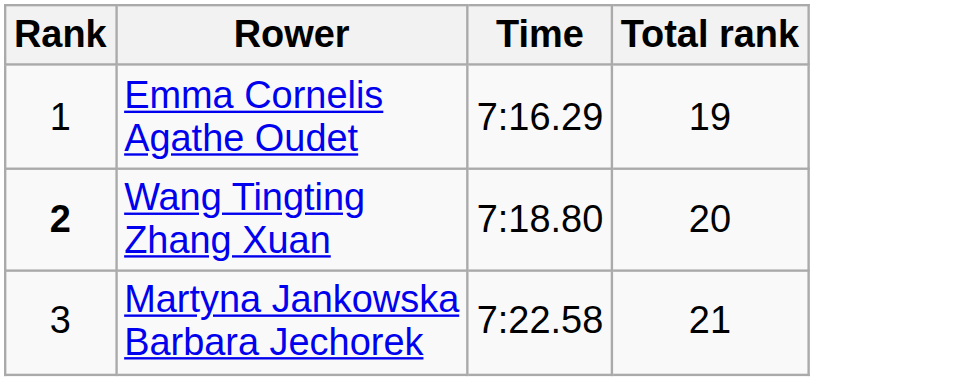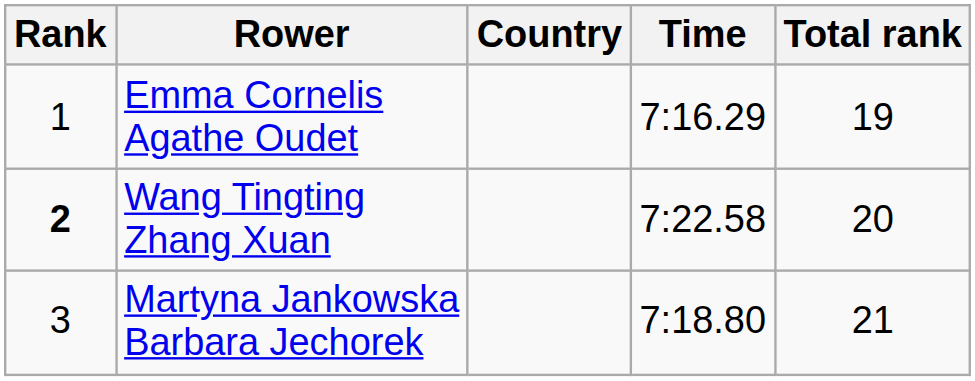+ column: Country
Wang Tingting Zhang Xuan | Time: 7:18.80 -> 7:22.58
Martyna Jankowska Barbara Jechorek | Time: 7:22.58 -> 7:18.80
